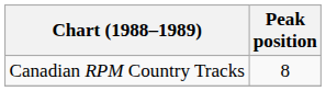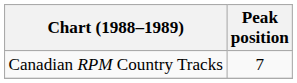Canadian RPM Country Tracks | Peak position: 8 -> 7
